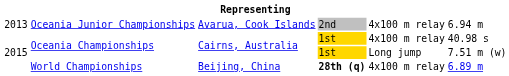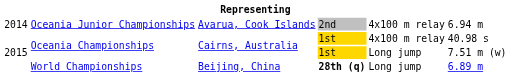Oceania Junior Championships | column 1: 2013 -> 2014
World Championships | column 5: 4x100 m relay -> Long jump
